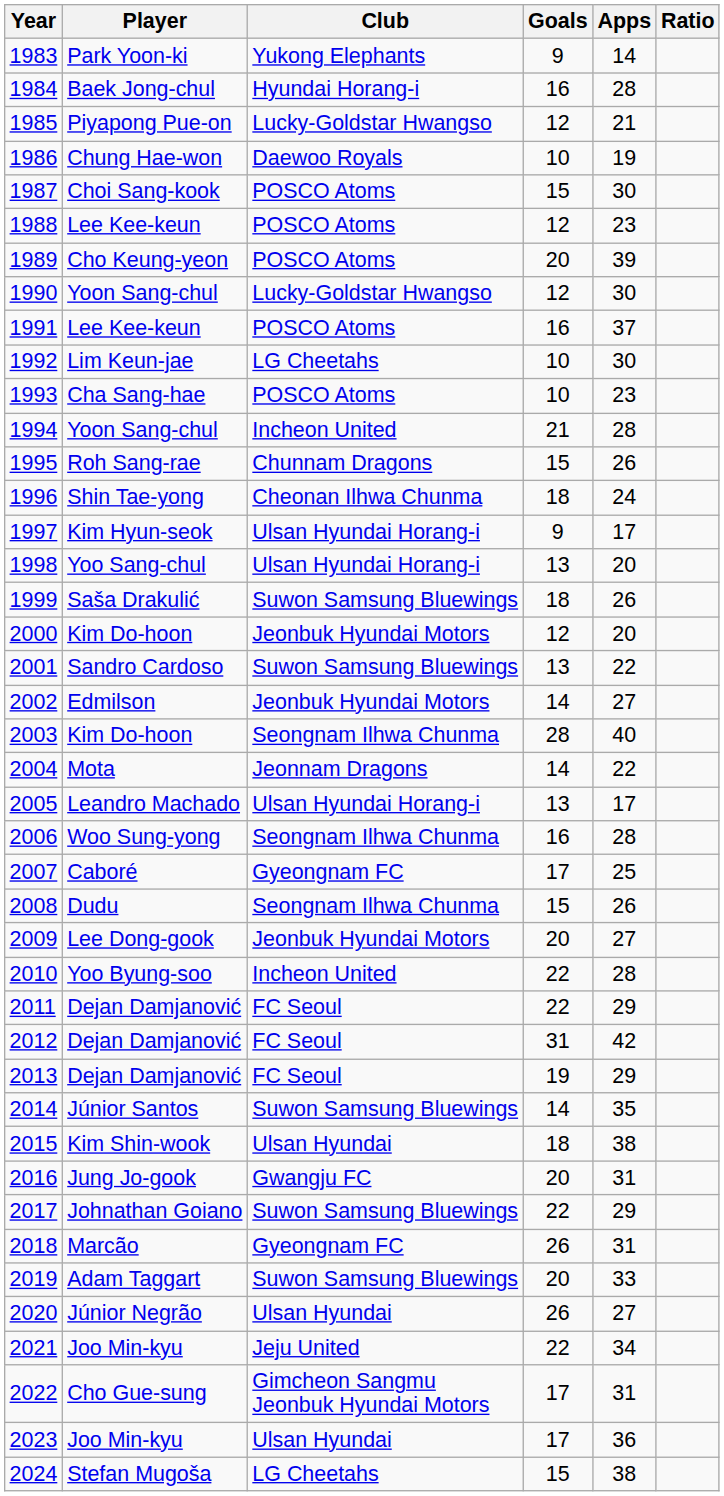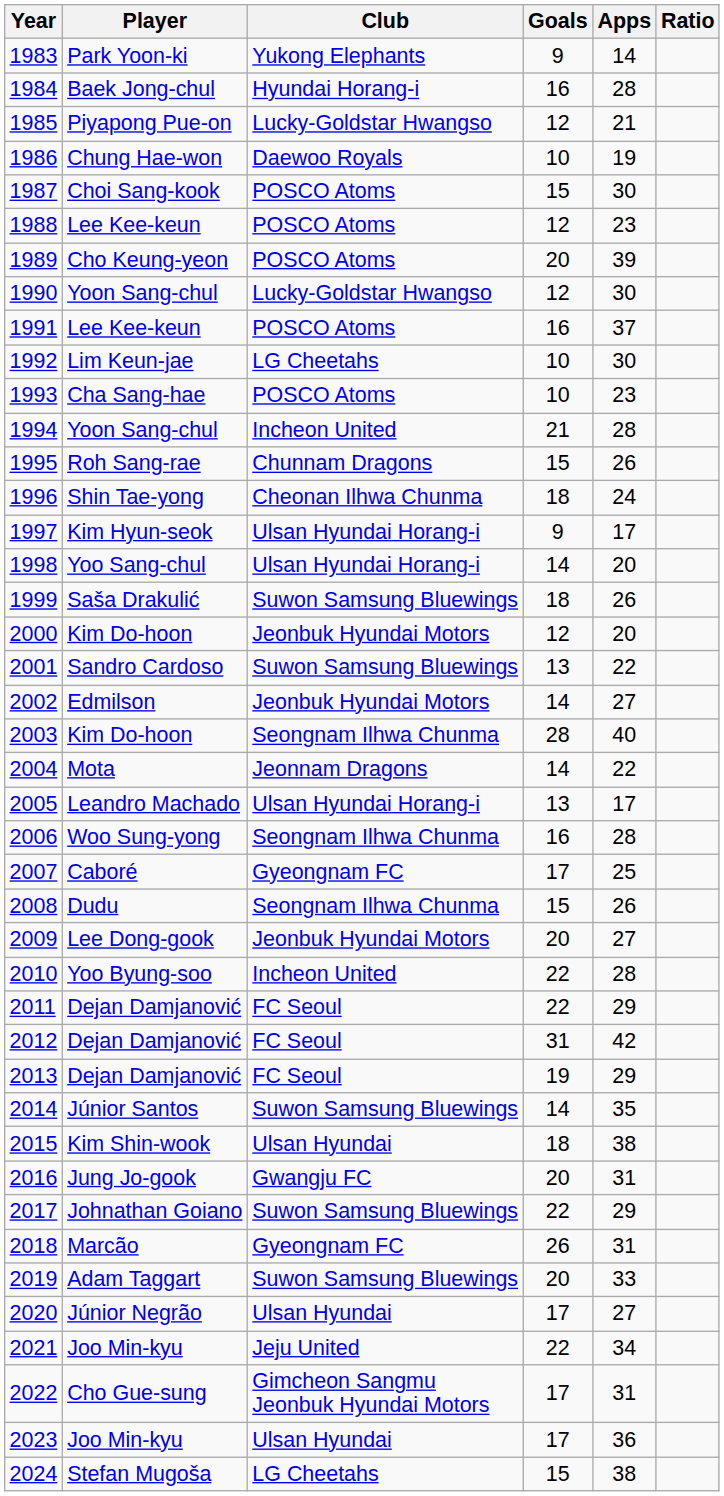1998 | Goals: 13 -> 14
2020 | Goals: 26 -> 17
